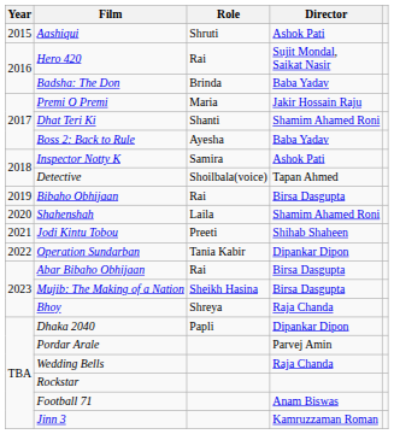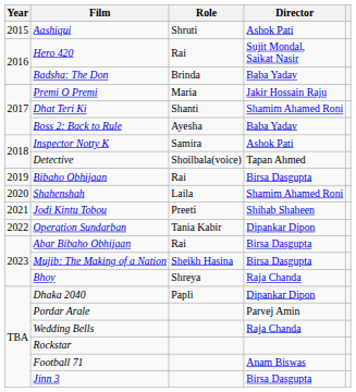Jinn 3 | Director: Kamruzzaman Roman -> Birsa Dasgupta
